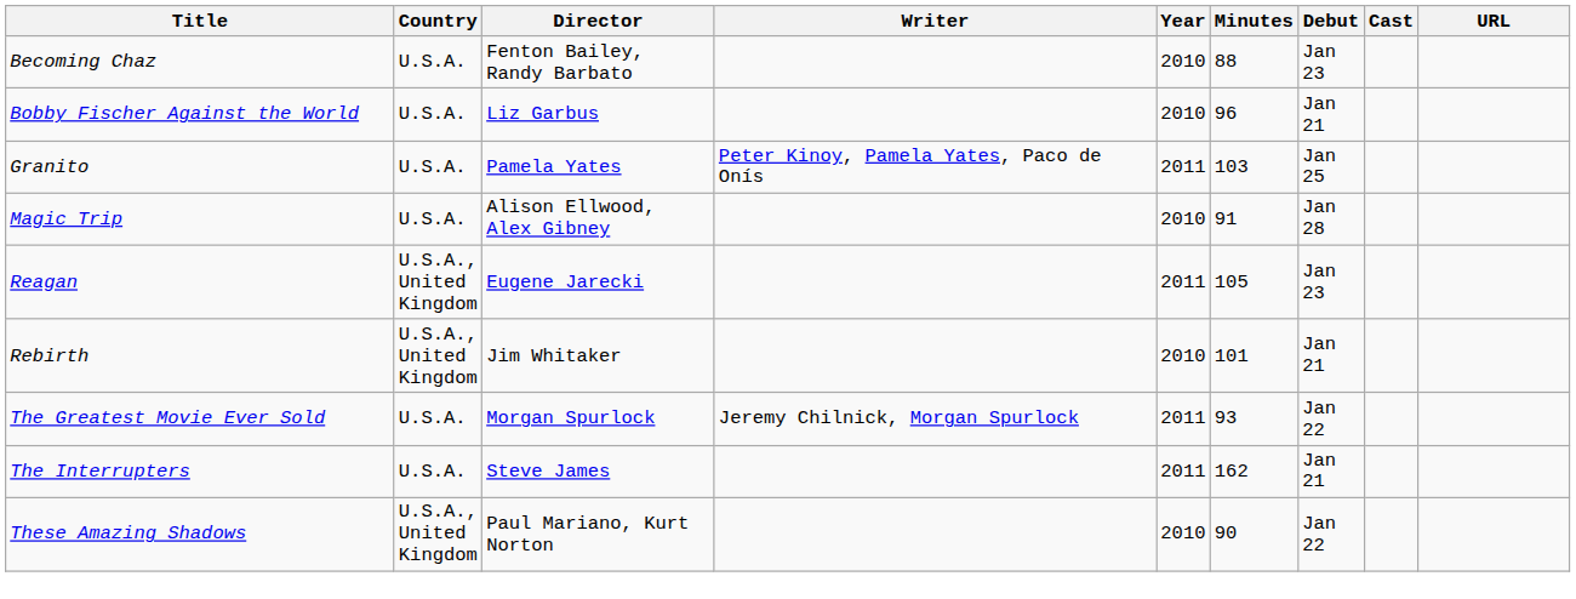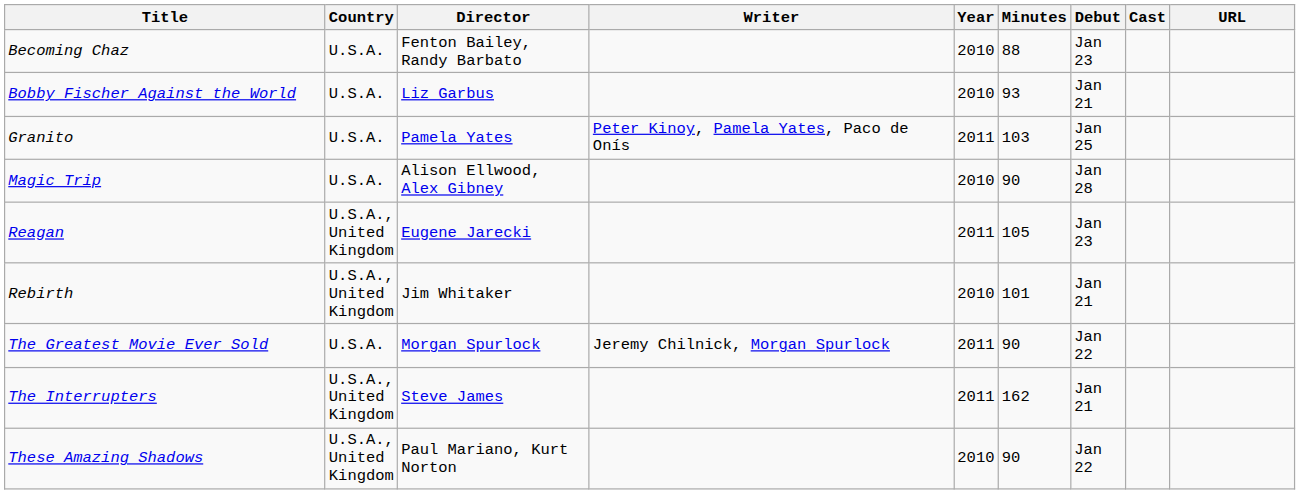Bobby Fischer Against the World | Minutes: 96 -> 93
Magic Trip | Minutes: 91 -> 90
The Greatest Movie Ever Sold | Minutes: 93 -> 90
The Interrupters | Country: U.S.A. -> U.S.A., United Kingdom
